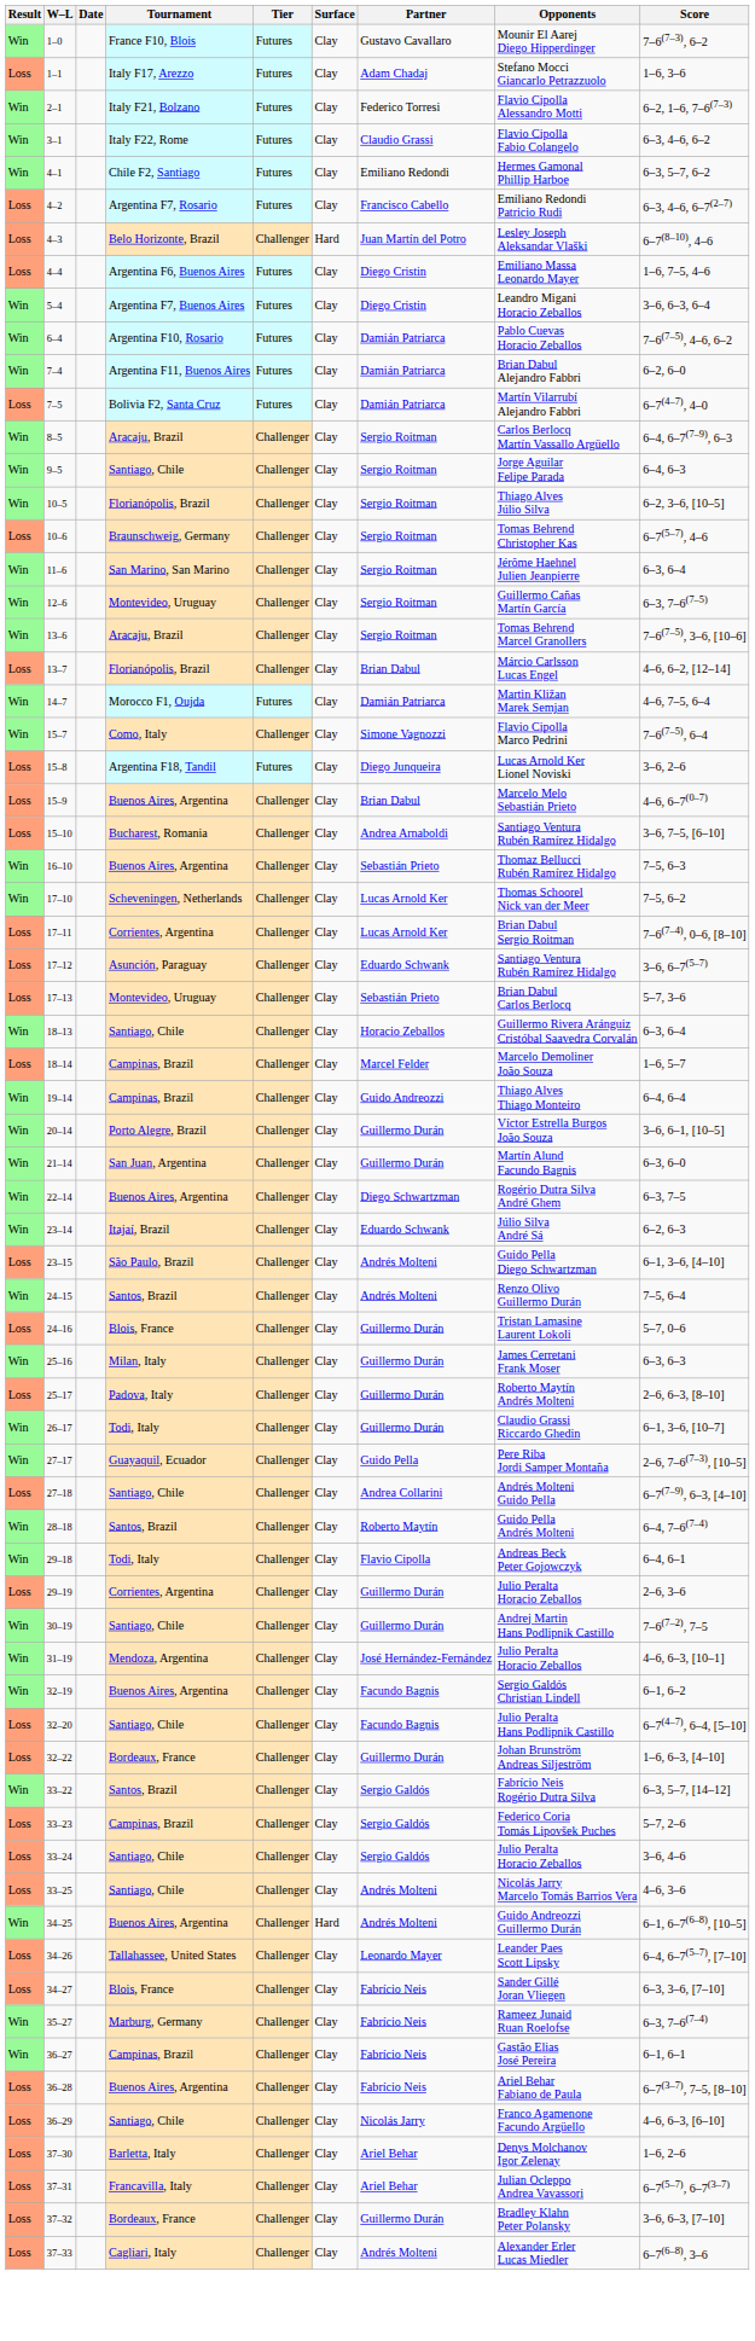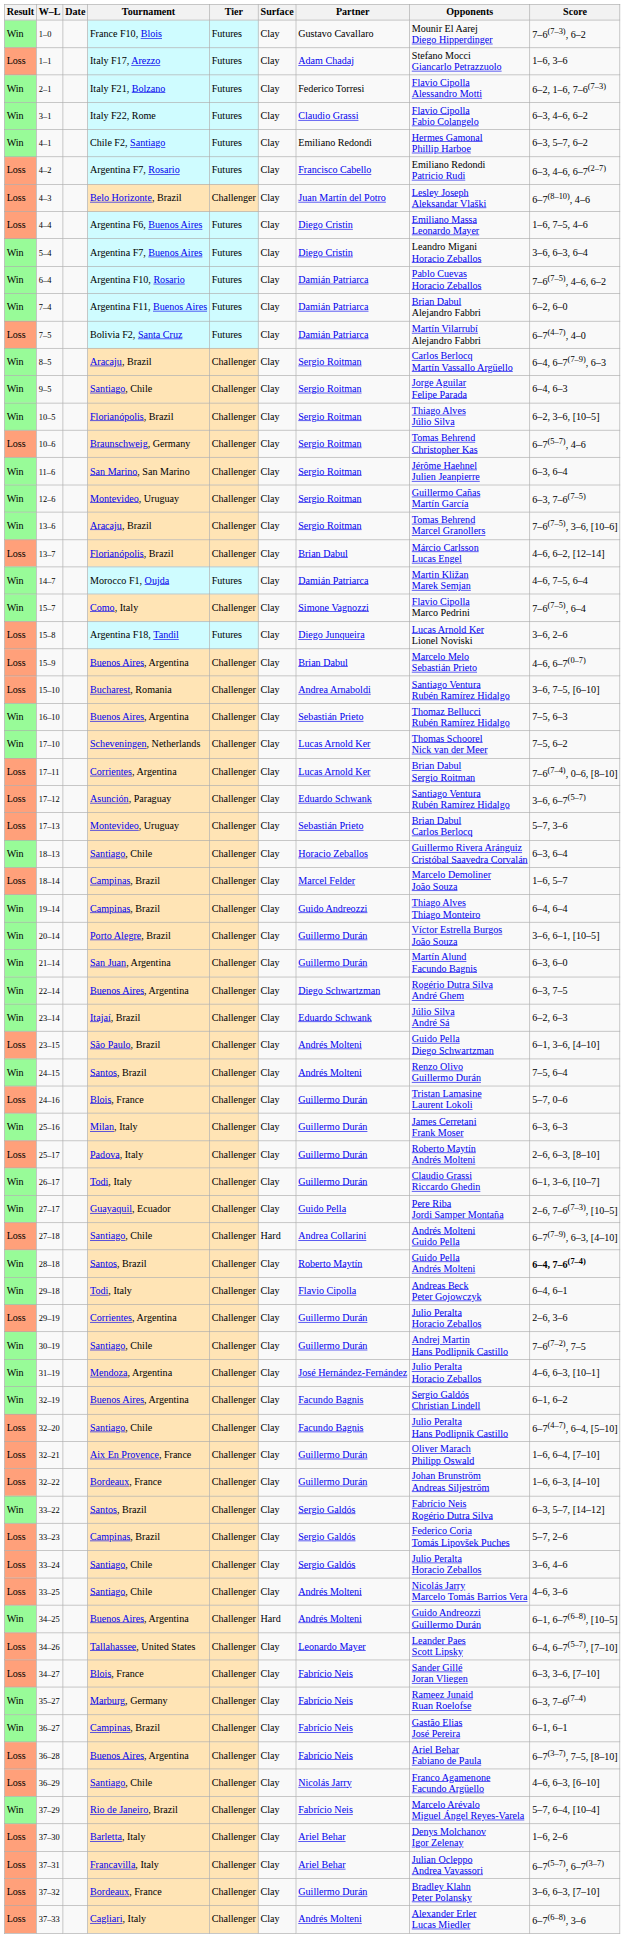4–3 | Surface: Hard -> Clay
27–18 | Surface: Clay -> Hard
28–18 | Score: normal -> bold
+ row: Loss | 32–21 | Aix En Provence, France | Challenger | Clay | Guillermo Durán | Oliver Marach Philipp Oswald | 1–6, 6–4, [7–10]
+ row: Win | 37–29 | Rio de Janeiro, Brazil | Challenger | Clay | Fabrício Neis | Marcelo Arévalo Miguel Ángel Reyes-Varela | 5–7, 6–4, [10–4]
